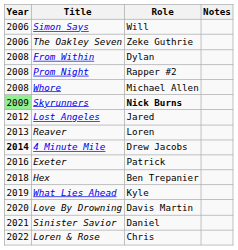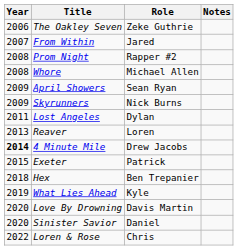- row: 2006 | Simon Says | Will
From Within | Year: 2008 -> 2007
From Within | Role: Dylan -> Jared
+ row: 2009 | April Showers | Sean Ryan
Skyrunners | Year: lightgreen background -> no background
Skyrunners | Role: bold -> normal
Lost Angeles | Year: 2012 -> 2011
Lost Angeles | Role: Jared -> Dylan
Exeter | Year: 2016 -> 2015
Sinister Savior | Year: 2021 -> 2020
